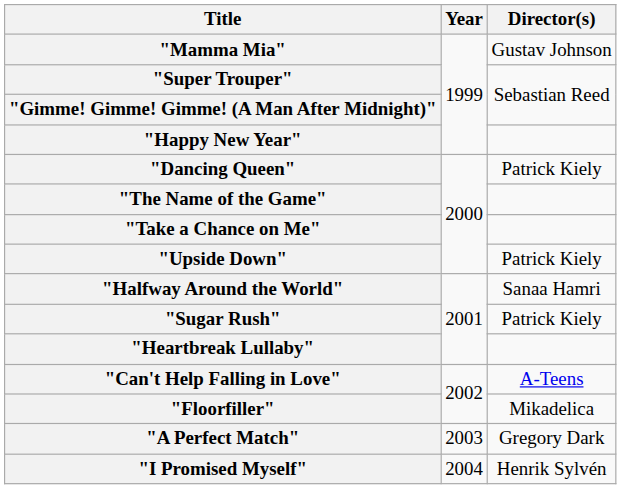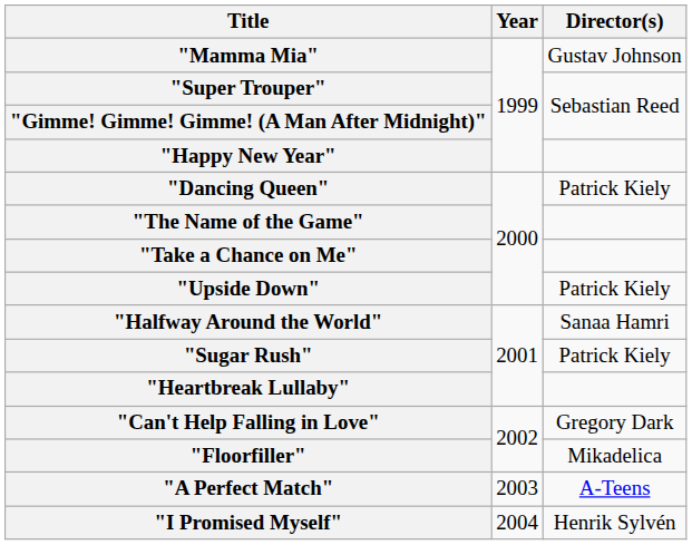"Can't Help Falling in Love" | Director(s): A-Teens -> Gregory Dark
"A Perfect Match" | Director(s): Gregory Dark -> A-Teens
